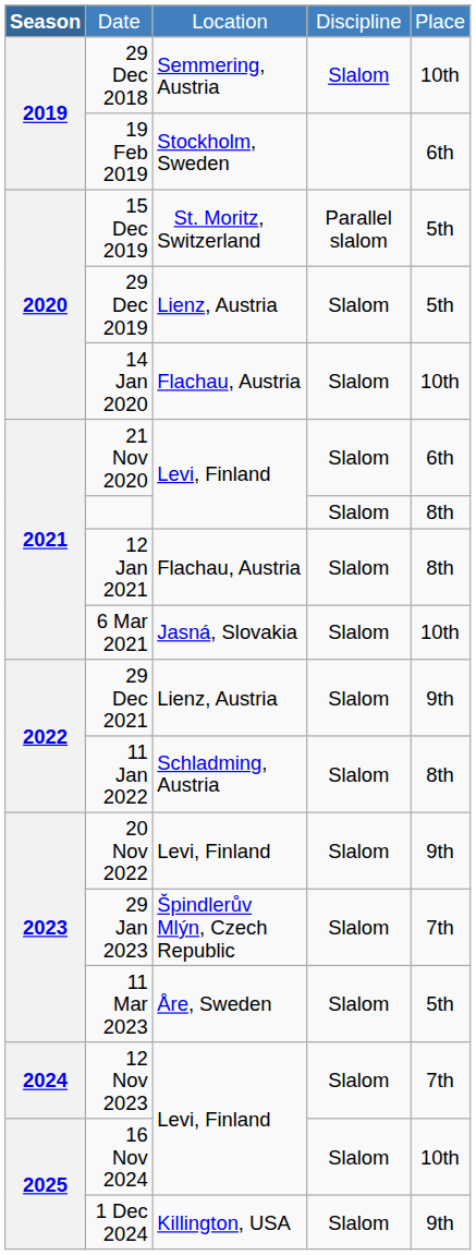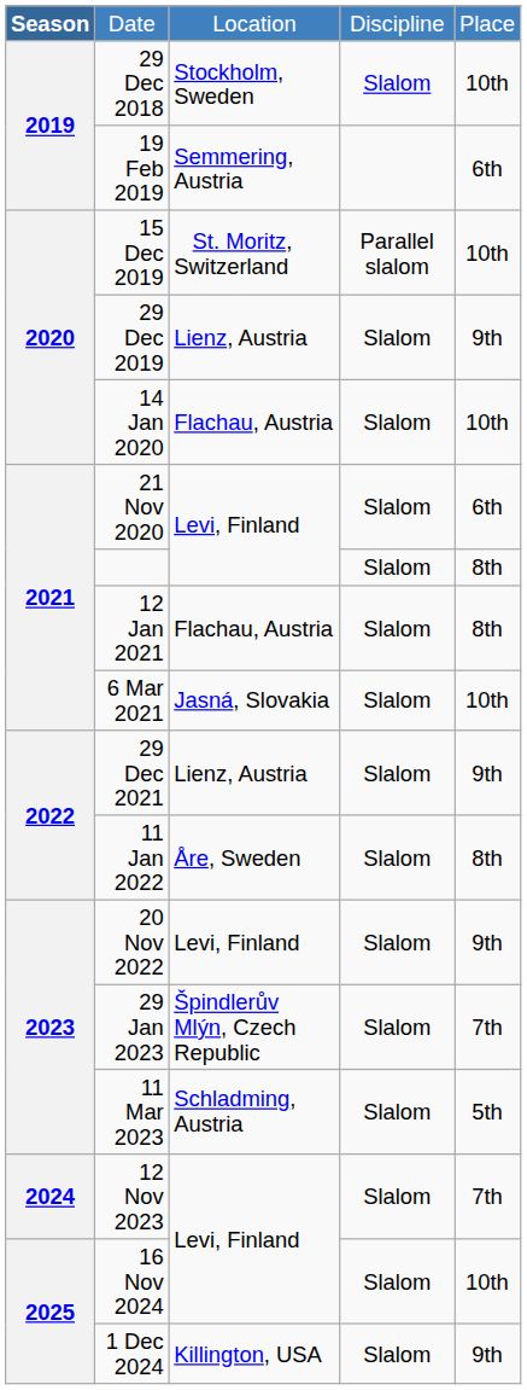29 Dec 2018 | column 3: Semmering, Austria -> Stockholm, Sweden
19 Feb 2019 | column 3: Stockholm, Sweden -> Semmering, Austria
15 Dec 2019 | column 5: 5th -> 10th
29 Dec 2019 | column 5: 5th -> 9th
11 Jan 2022 | column 3: Schladming, Austria -> Åre, Sweden
11 Mar 2023 | column 3: Åre, Sweden -> Schladming, Austria
